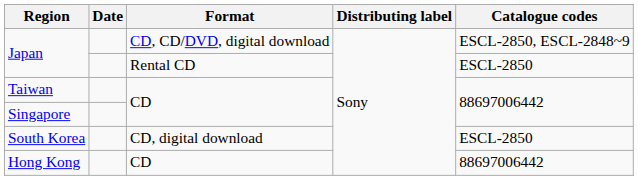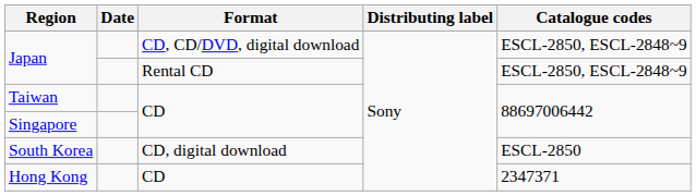Japan / Rental CD | Catalogue codes: ESCL-2850 -> ESCL-2850, ESCL-2848~9
Hong Kong | Catalogue codes: 88697006442 -> 2347371
